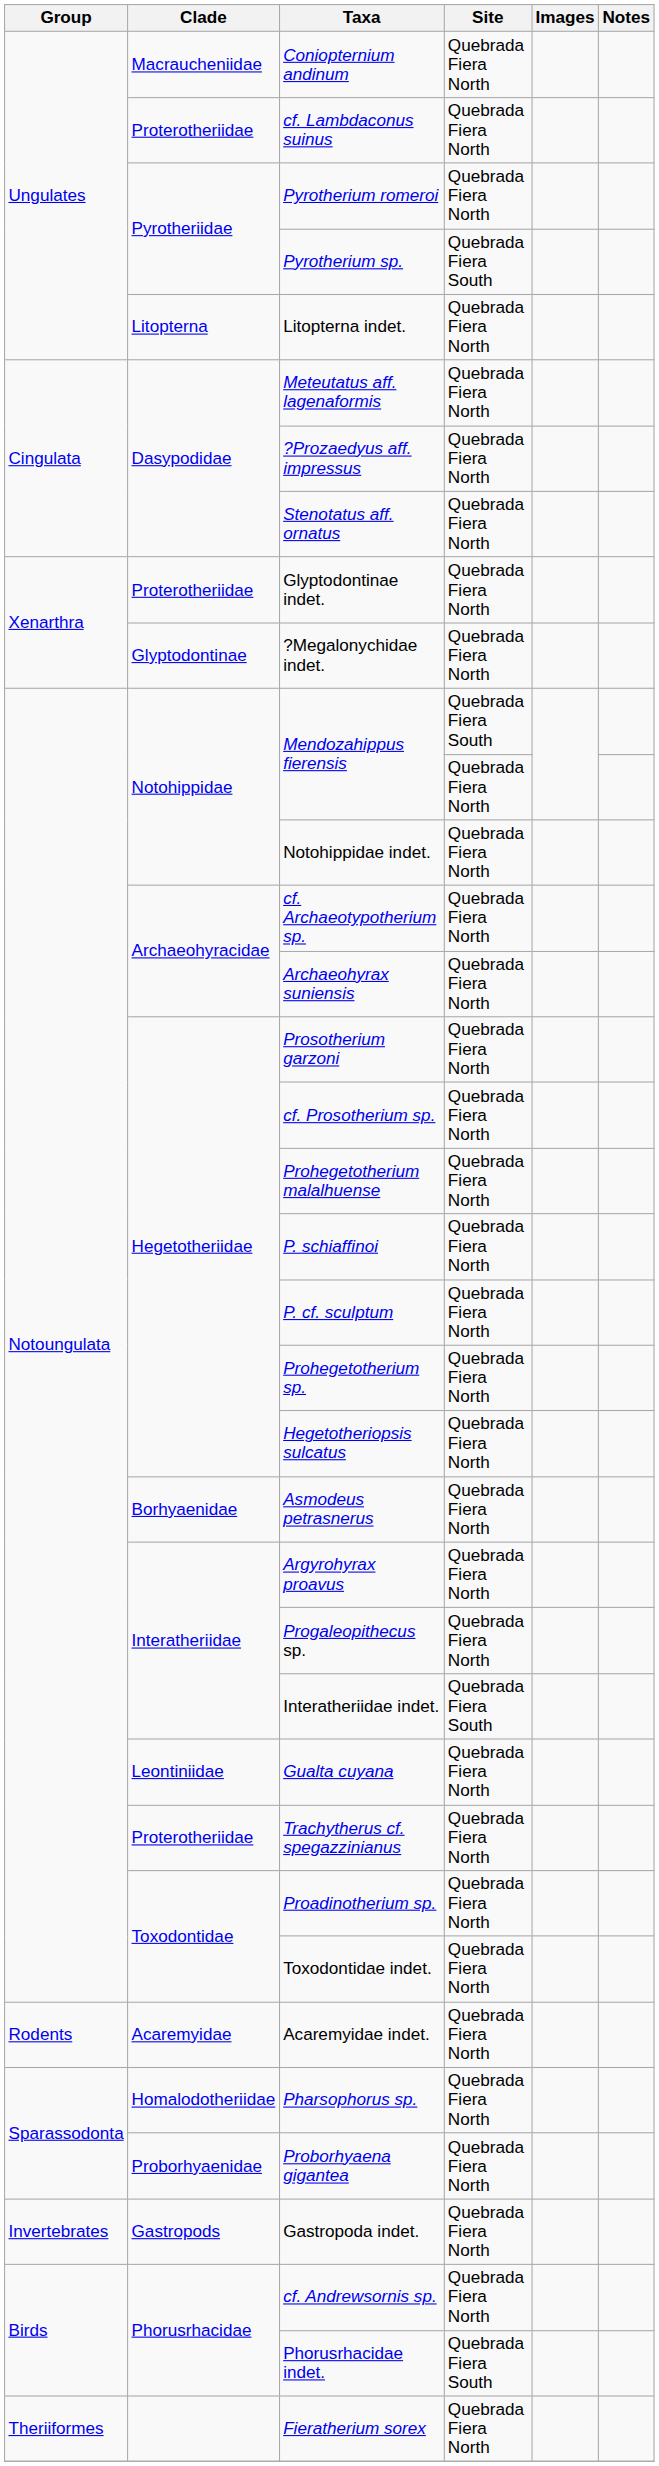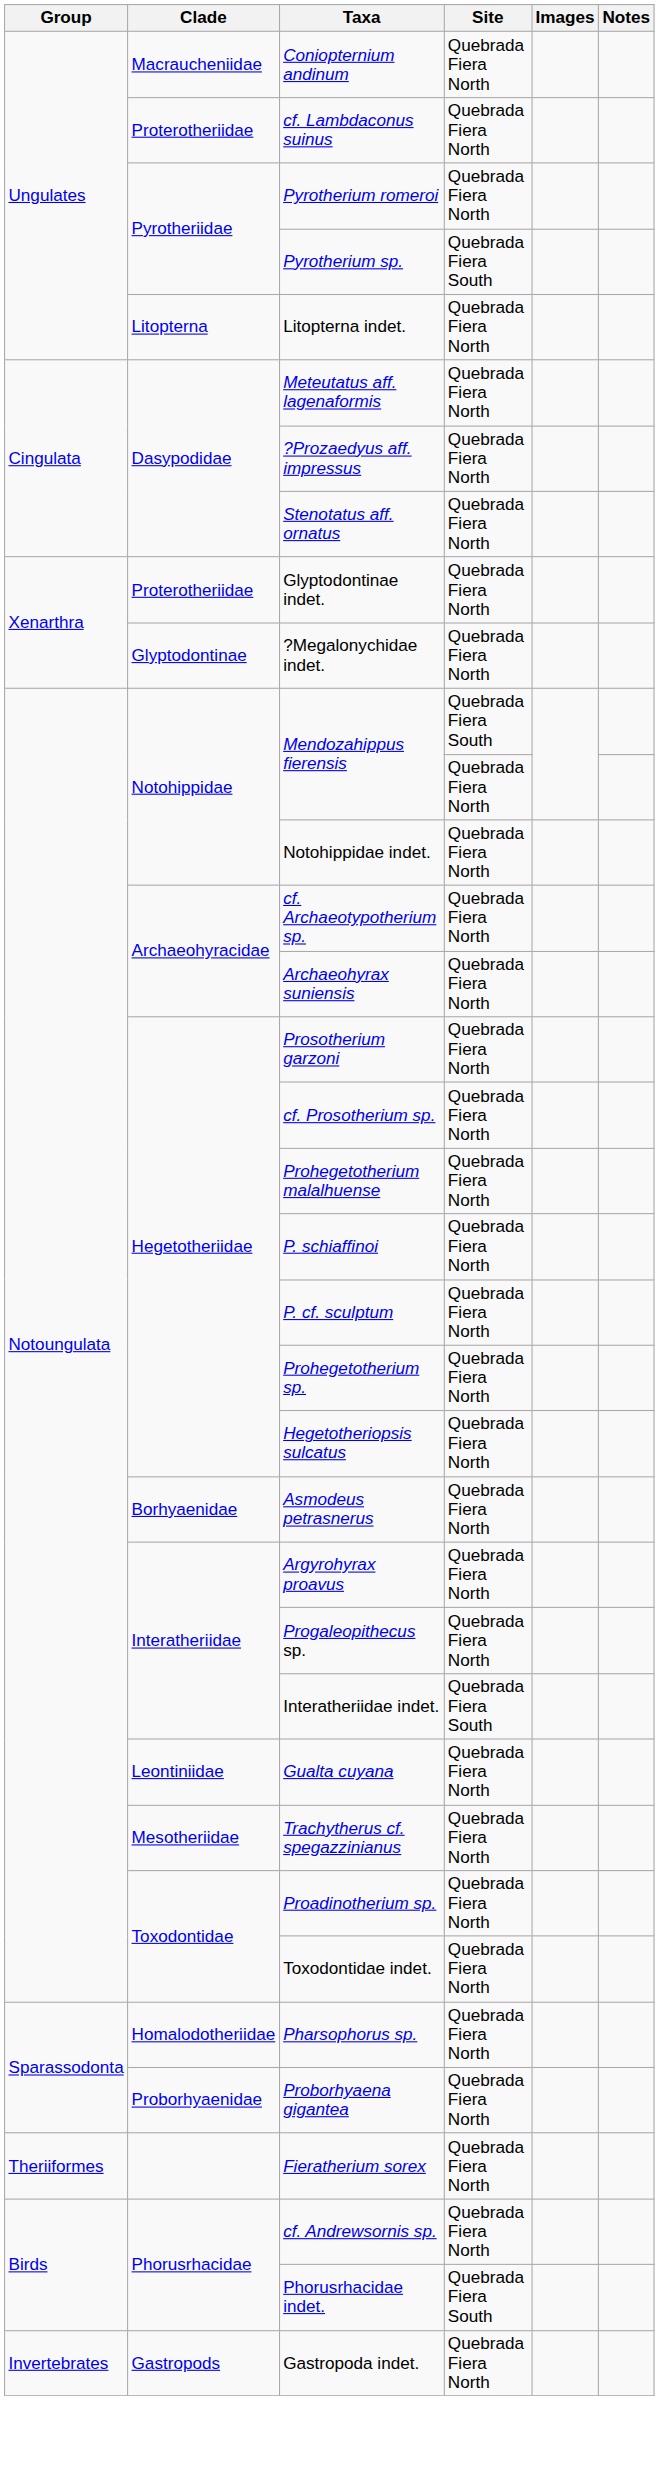Trachytherus cf. spegazzinianus | Clade: Proterotheriidae -> Mesotheriidae
- row: Rodents | Acaremyidae | Acaremyidae indet. | Quebrada Fiera North
rows swapped: Fieratherium sorex <-> Gastropoda indet.
